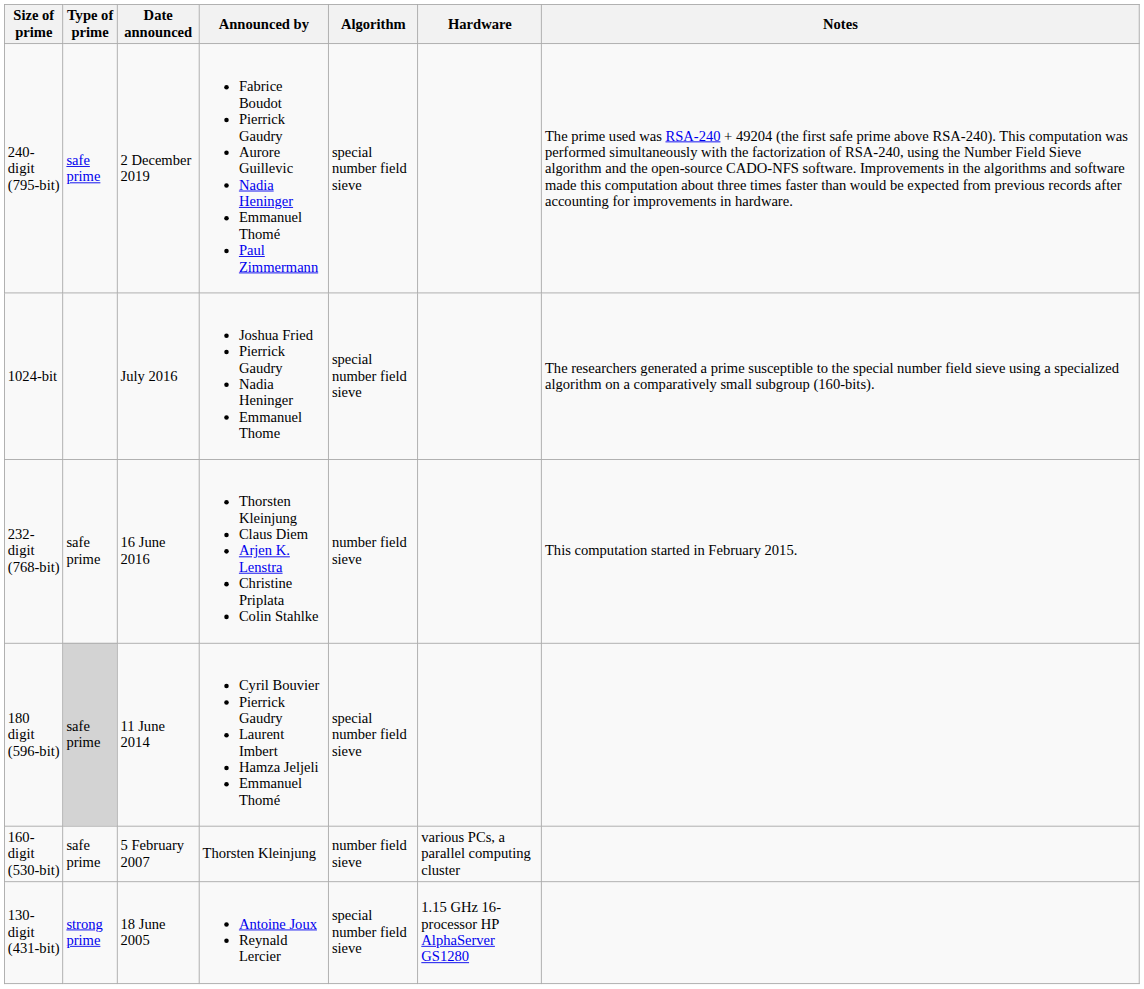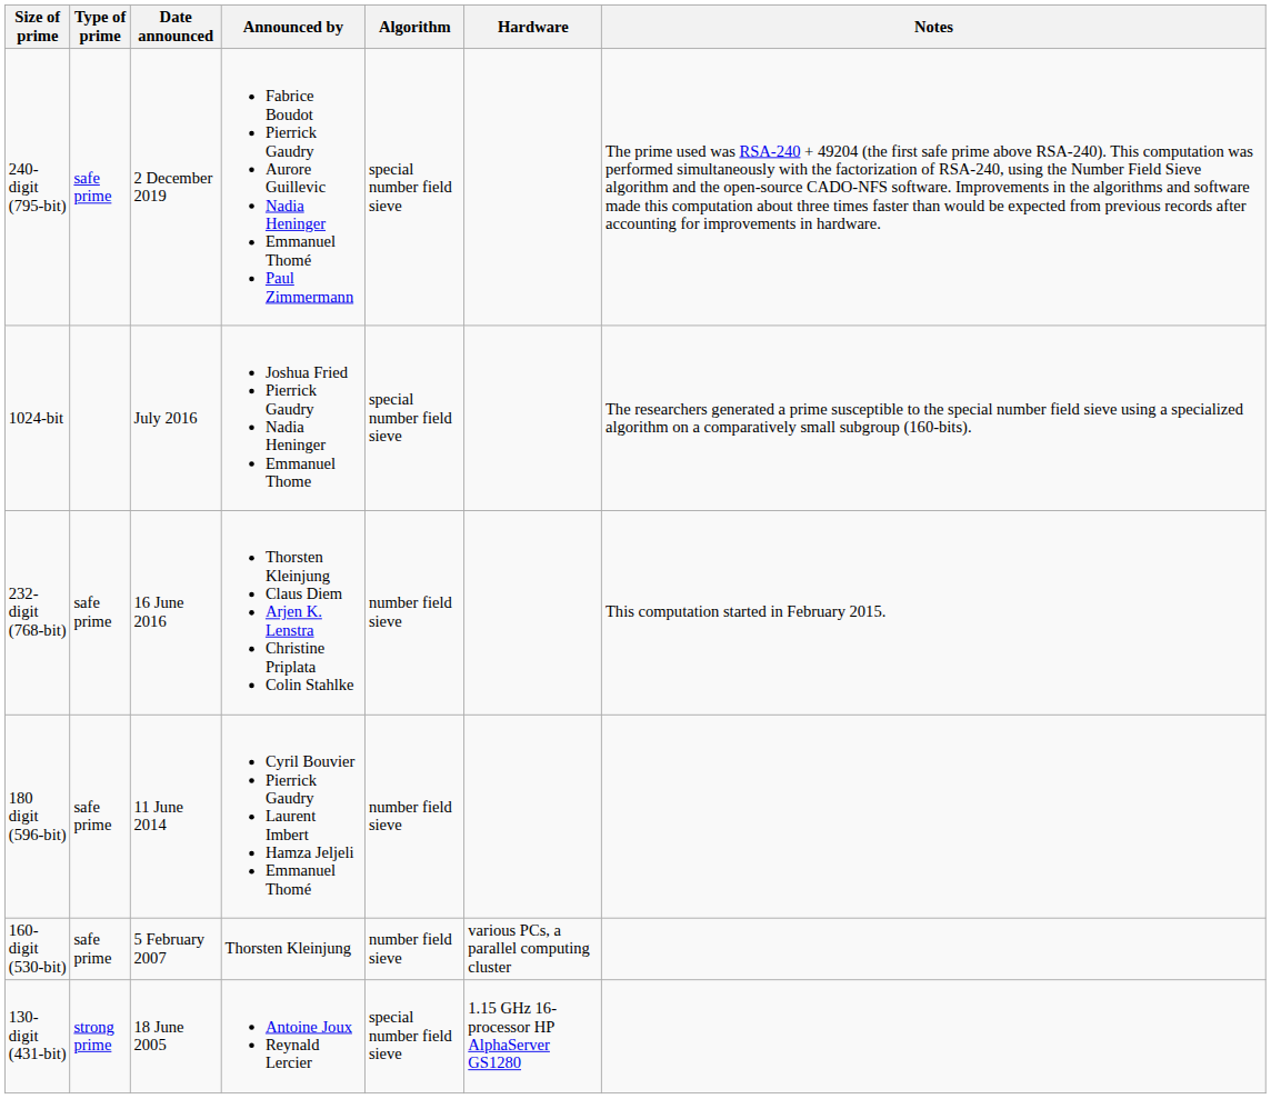180 digit (596-bit) | Type of prime: lightgrey background -> no background
180 digit (596-bit) | Algorithm: special number field sieve -> number field sieve
